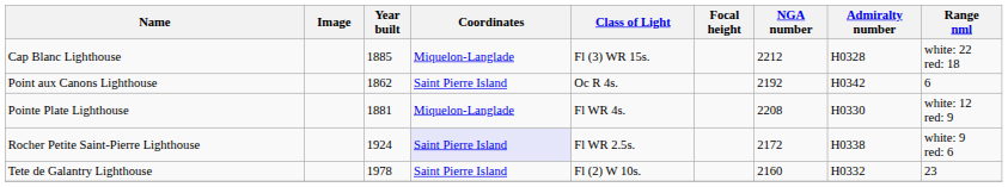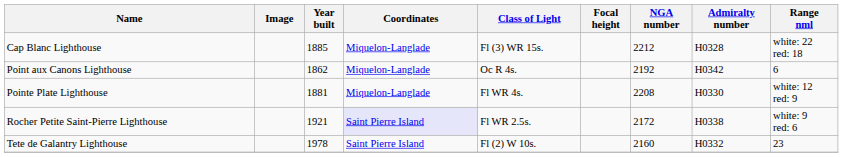Point aux Canons Lighthouse | Coordinates: Saint Pierre Island -> Miquelon-Langlade
Rocher Petite Saint-Pierre Lighthouse | Year built: 1924 -> 1921
